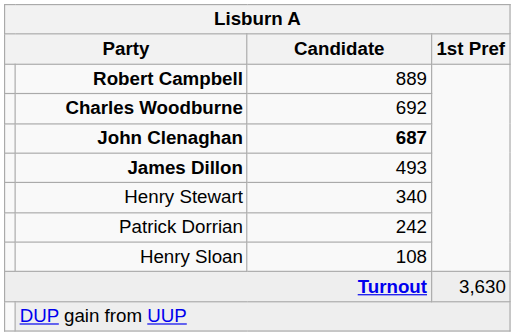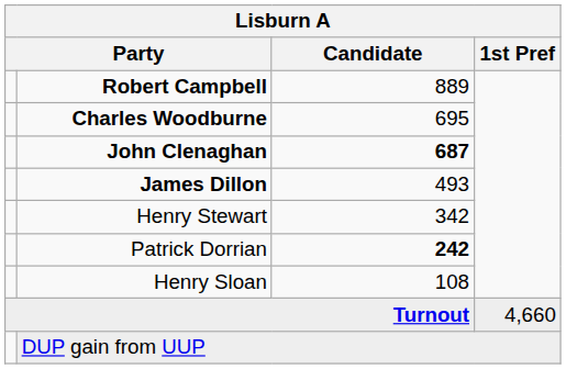Charles Woodburne | Candidate: 692 -> 695
Henry Stewart | Candidate: 340 -> 342
Patrick Dorrian | Candidate: normal -> bold
Turnout | 1st Pref: 3,630 -> 4,660
